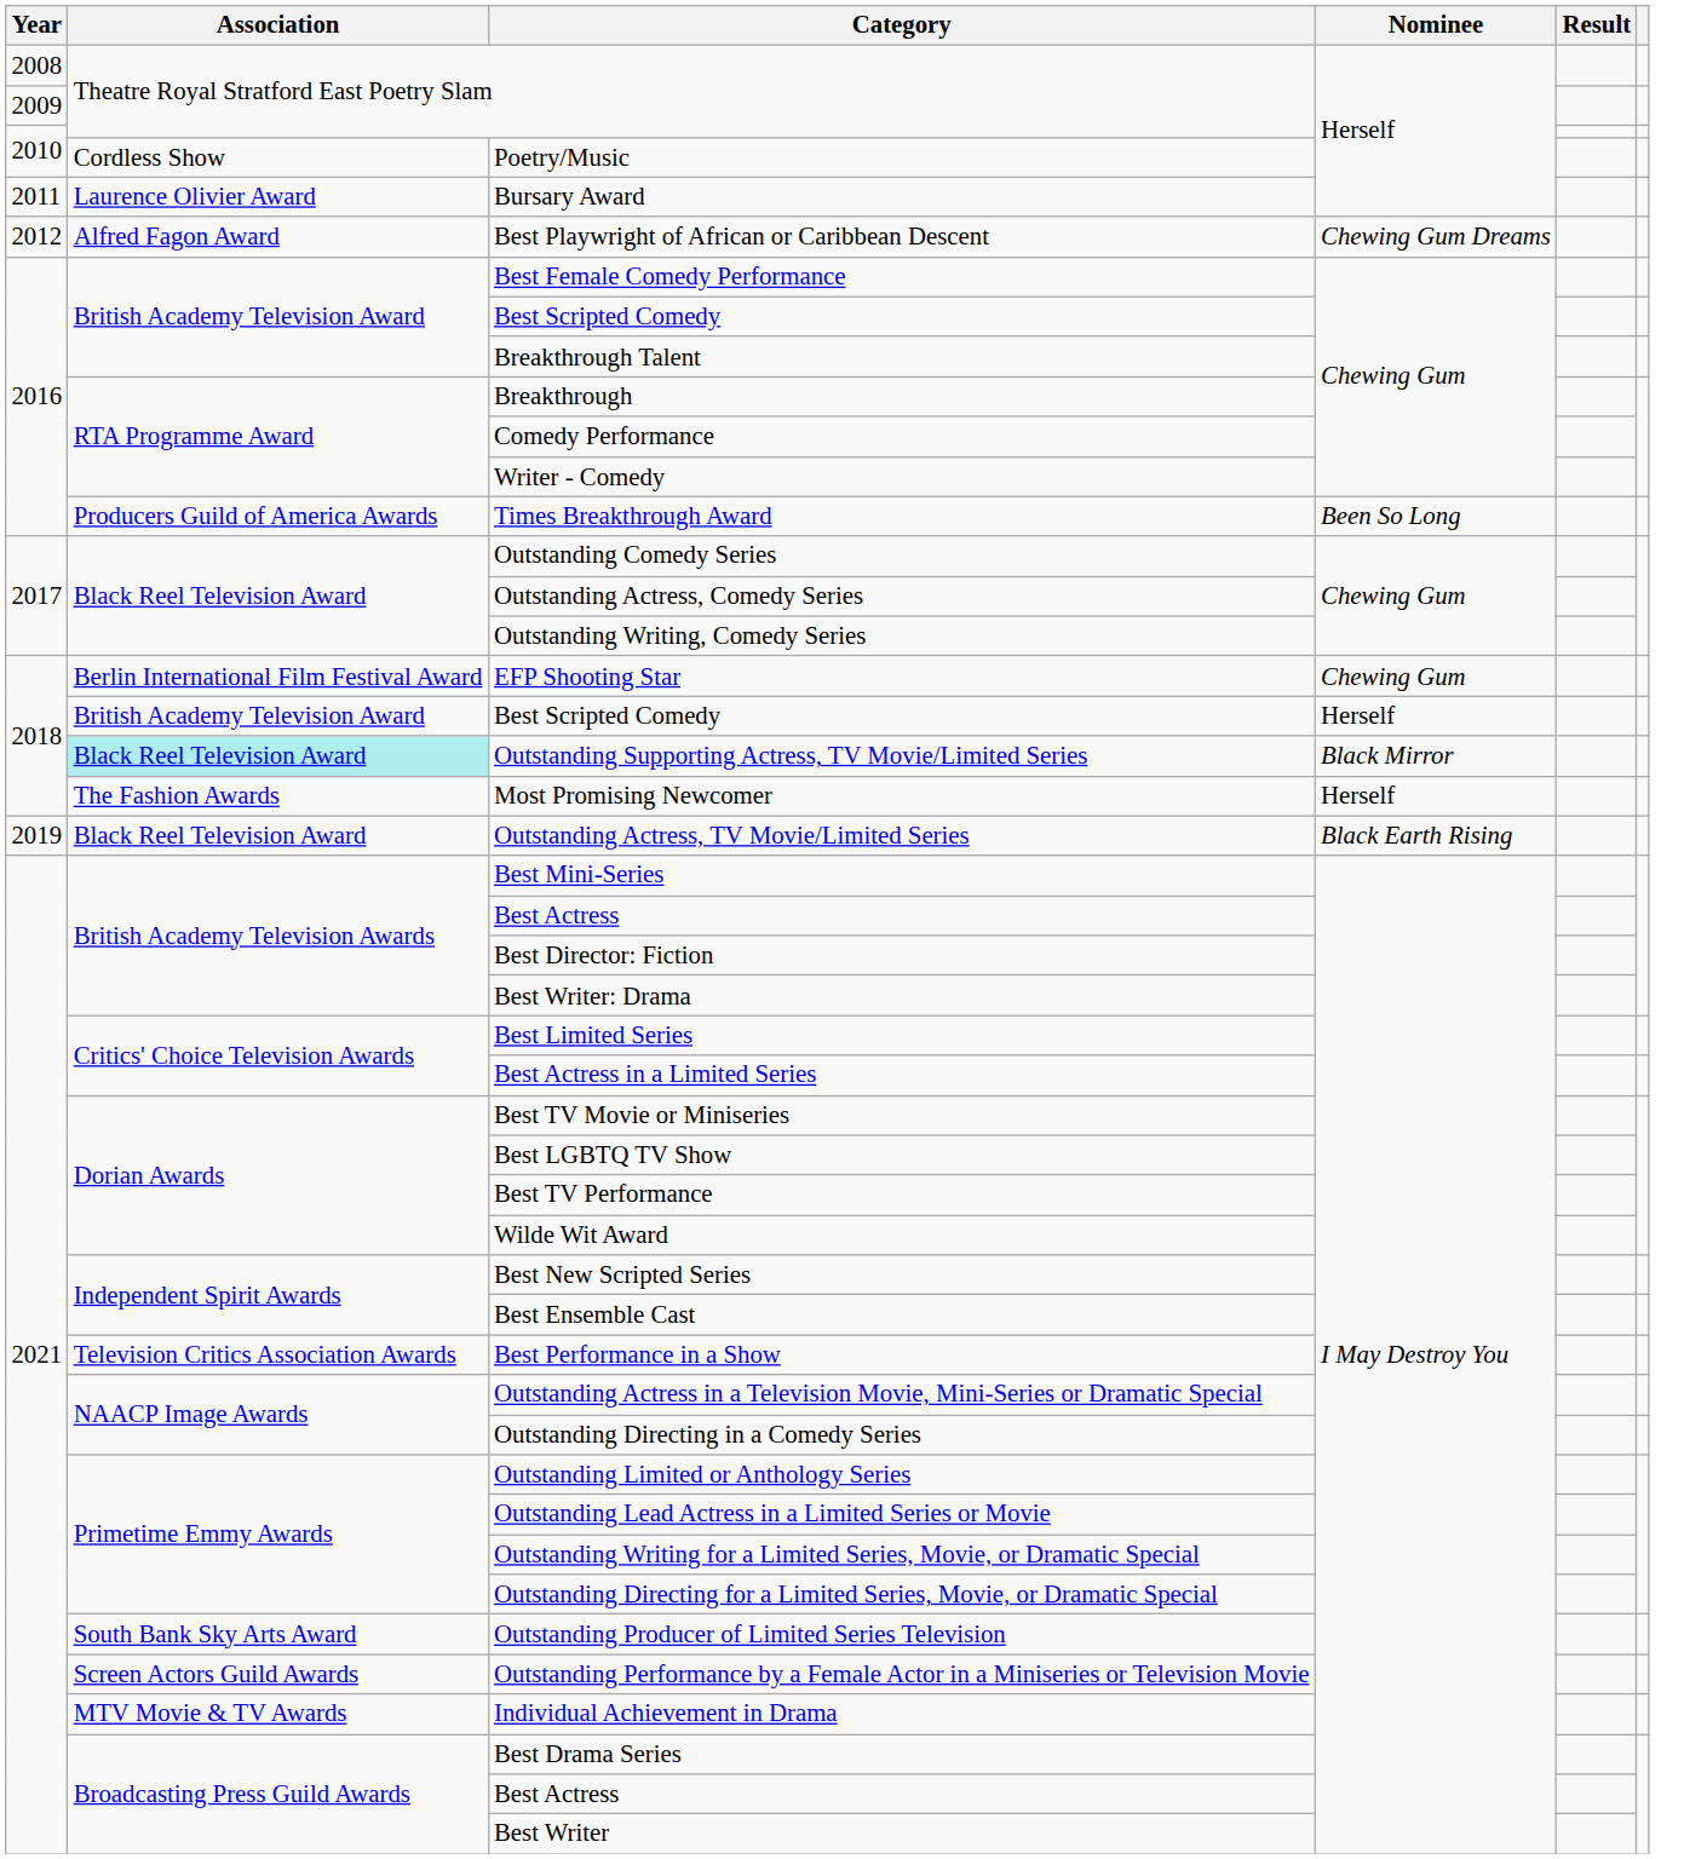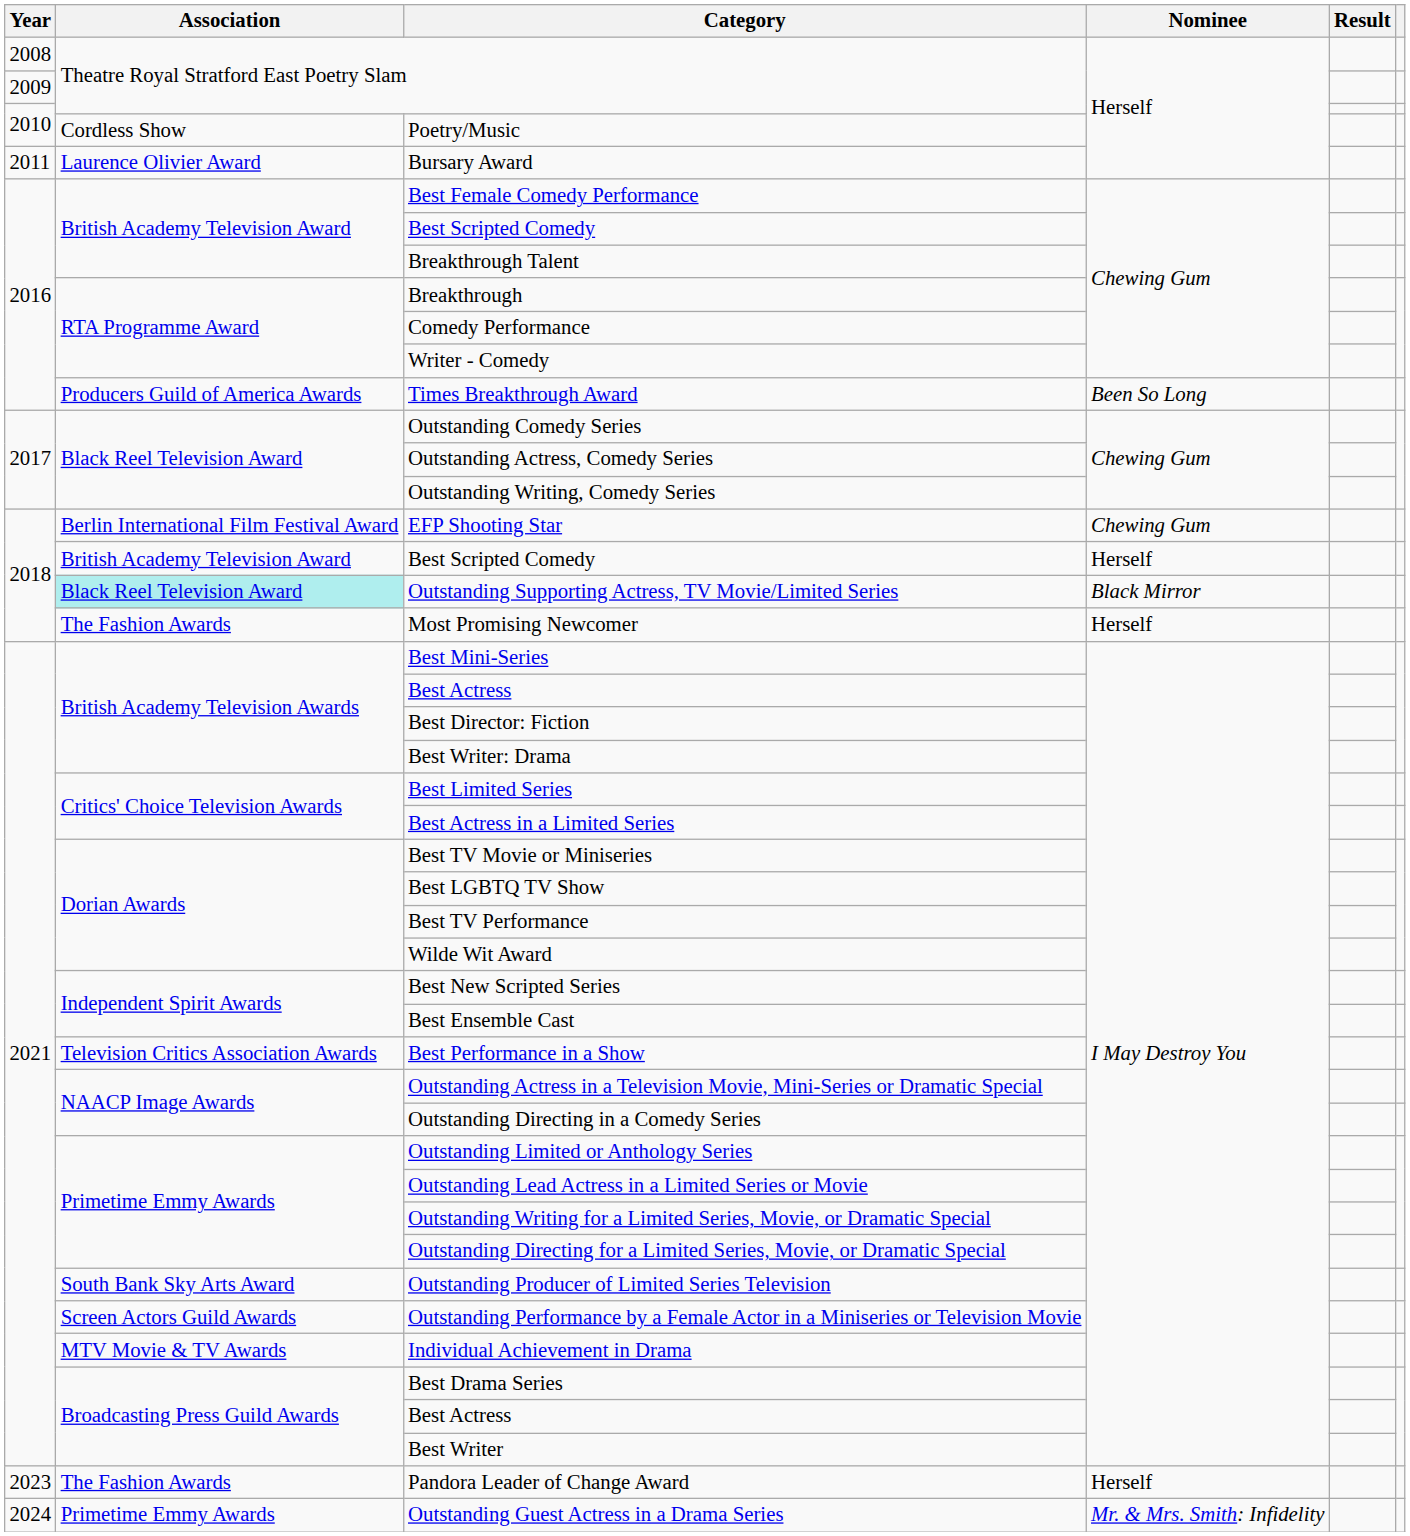- row: 2012 | Alfred Fagon Award | Best Playwright of African or Caribbean Descent | Chewing Gum Dreams
- row: 2019 | Black Reel Television Award | Outstanding Actress, TV Movie/Limited Series | Black Earth Rising
+ row: 2023 | The Fashion Awards | Pandora Leader of Change Award | Herself
+ row: 2024 | Primetime Emmy Awards | Outstanding Guest Actress in a Drama Series | Mr. & Mrs. Smith: Infidelity
